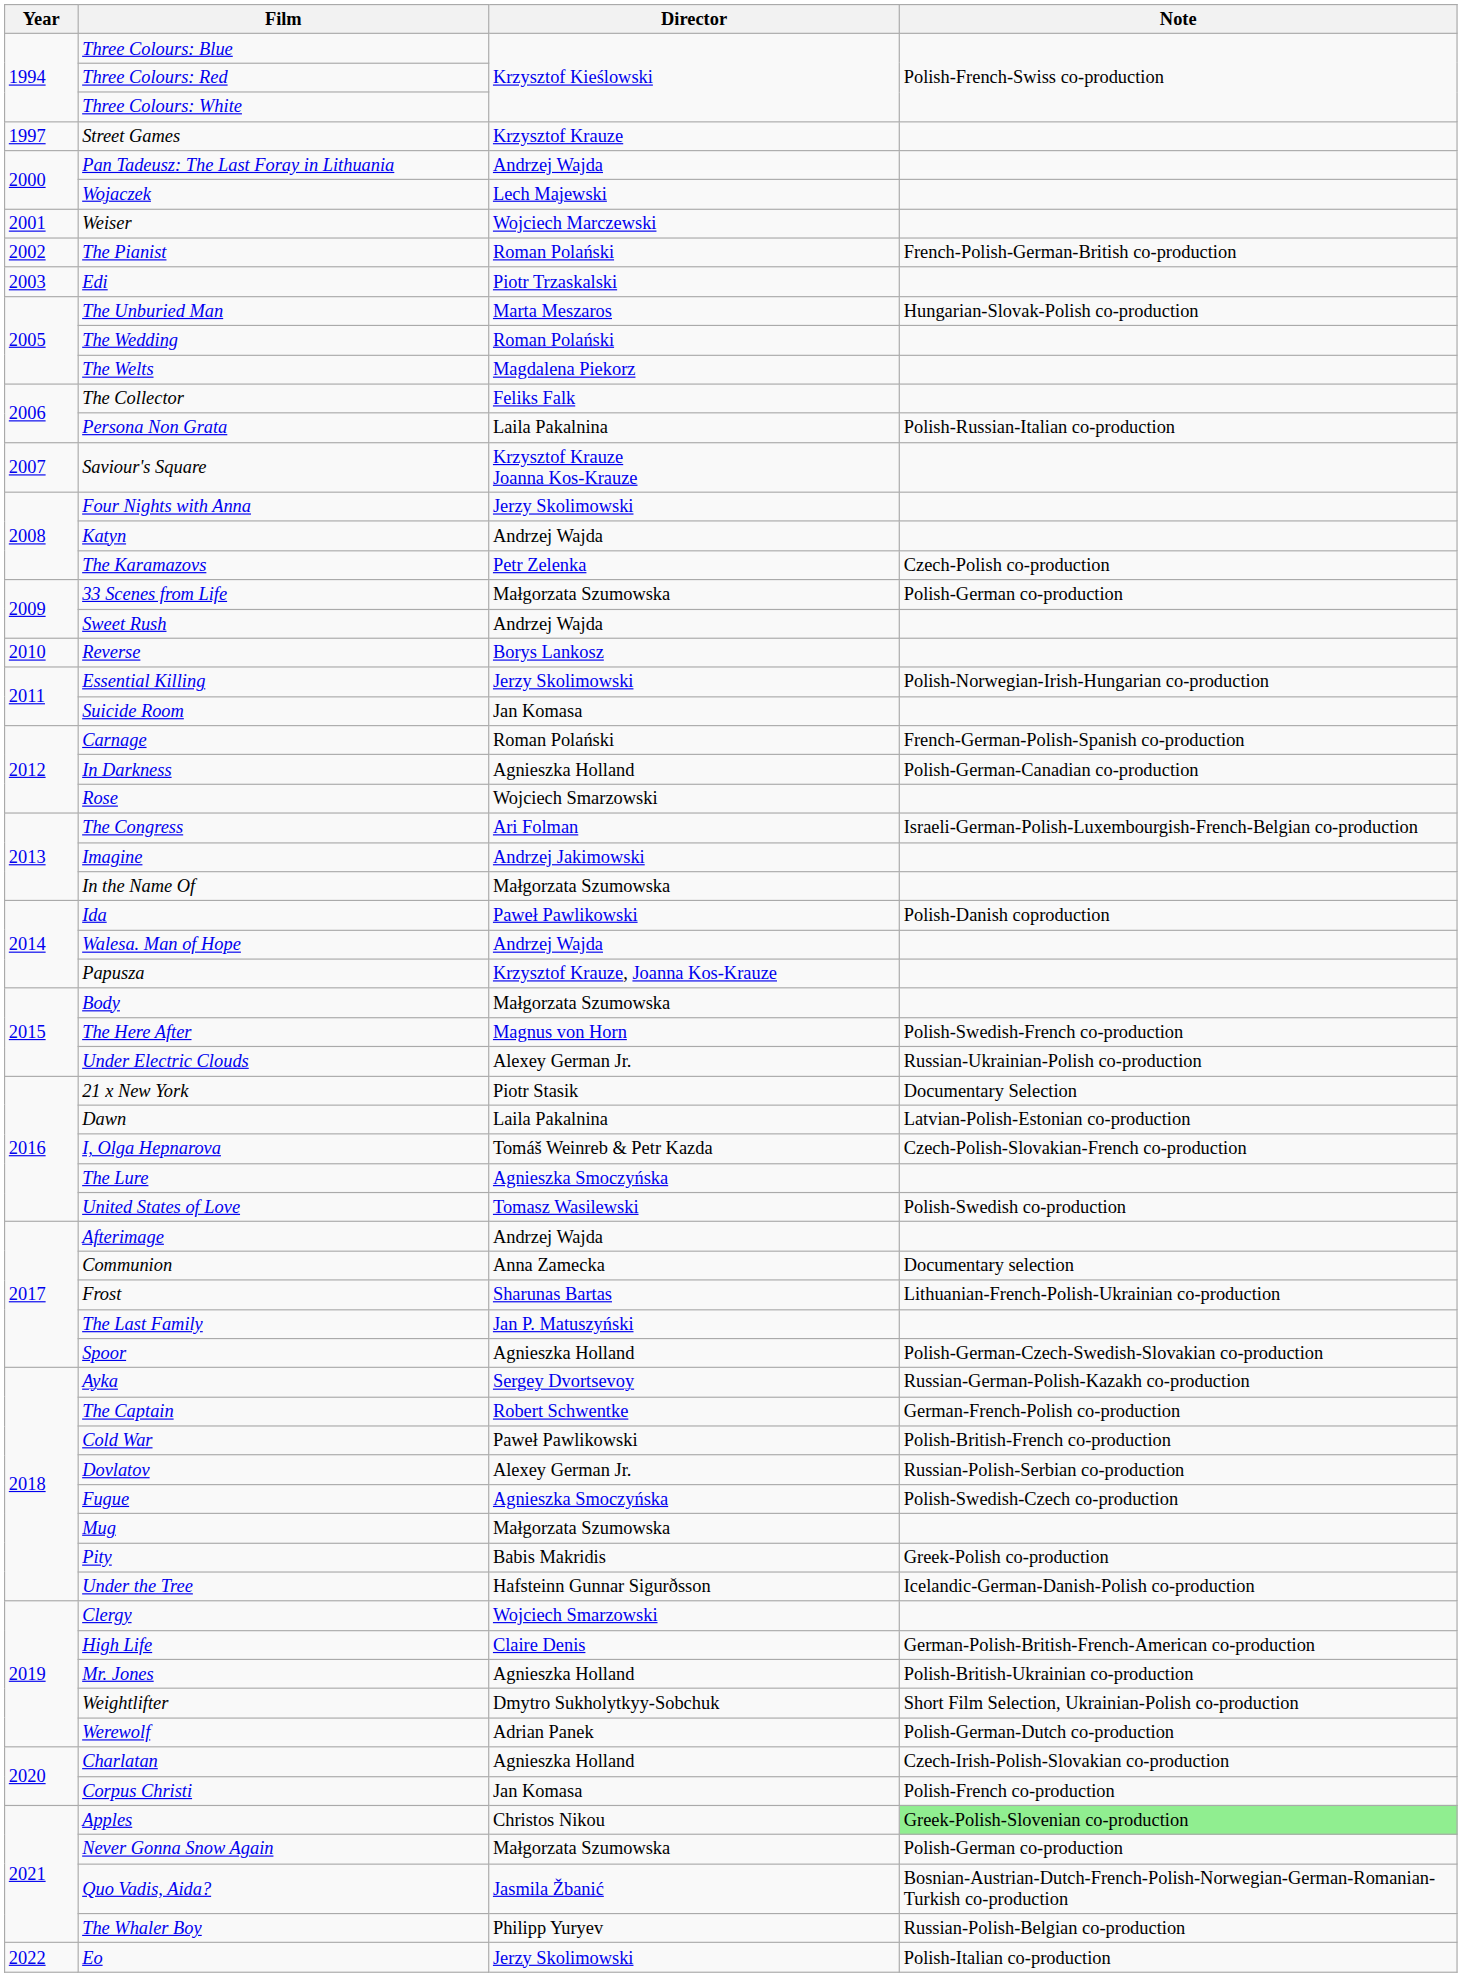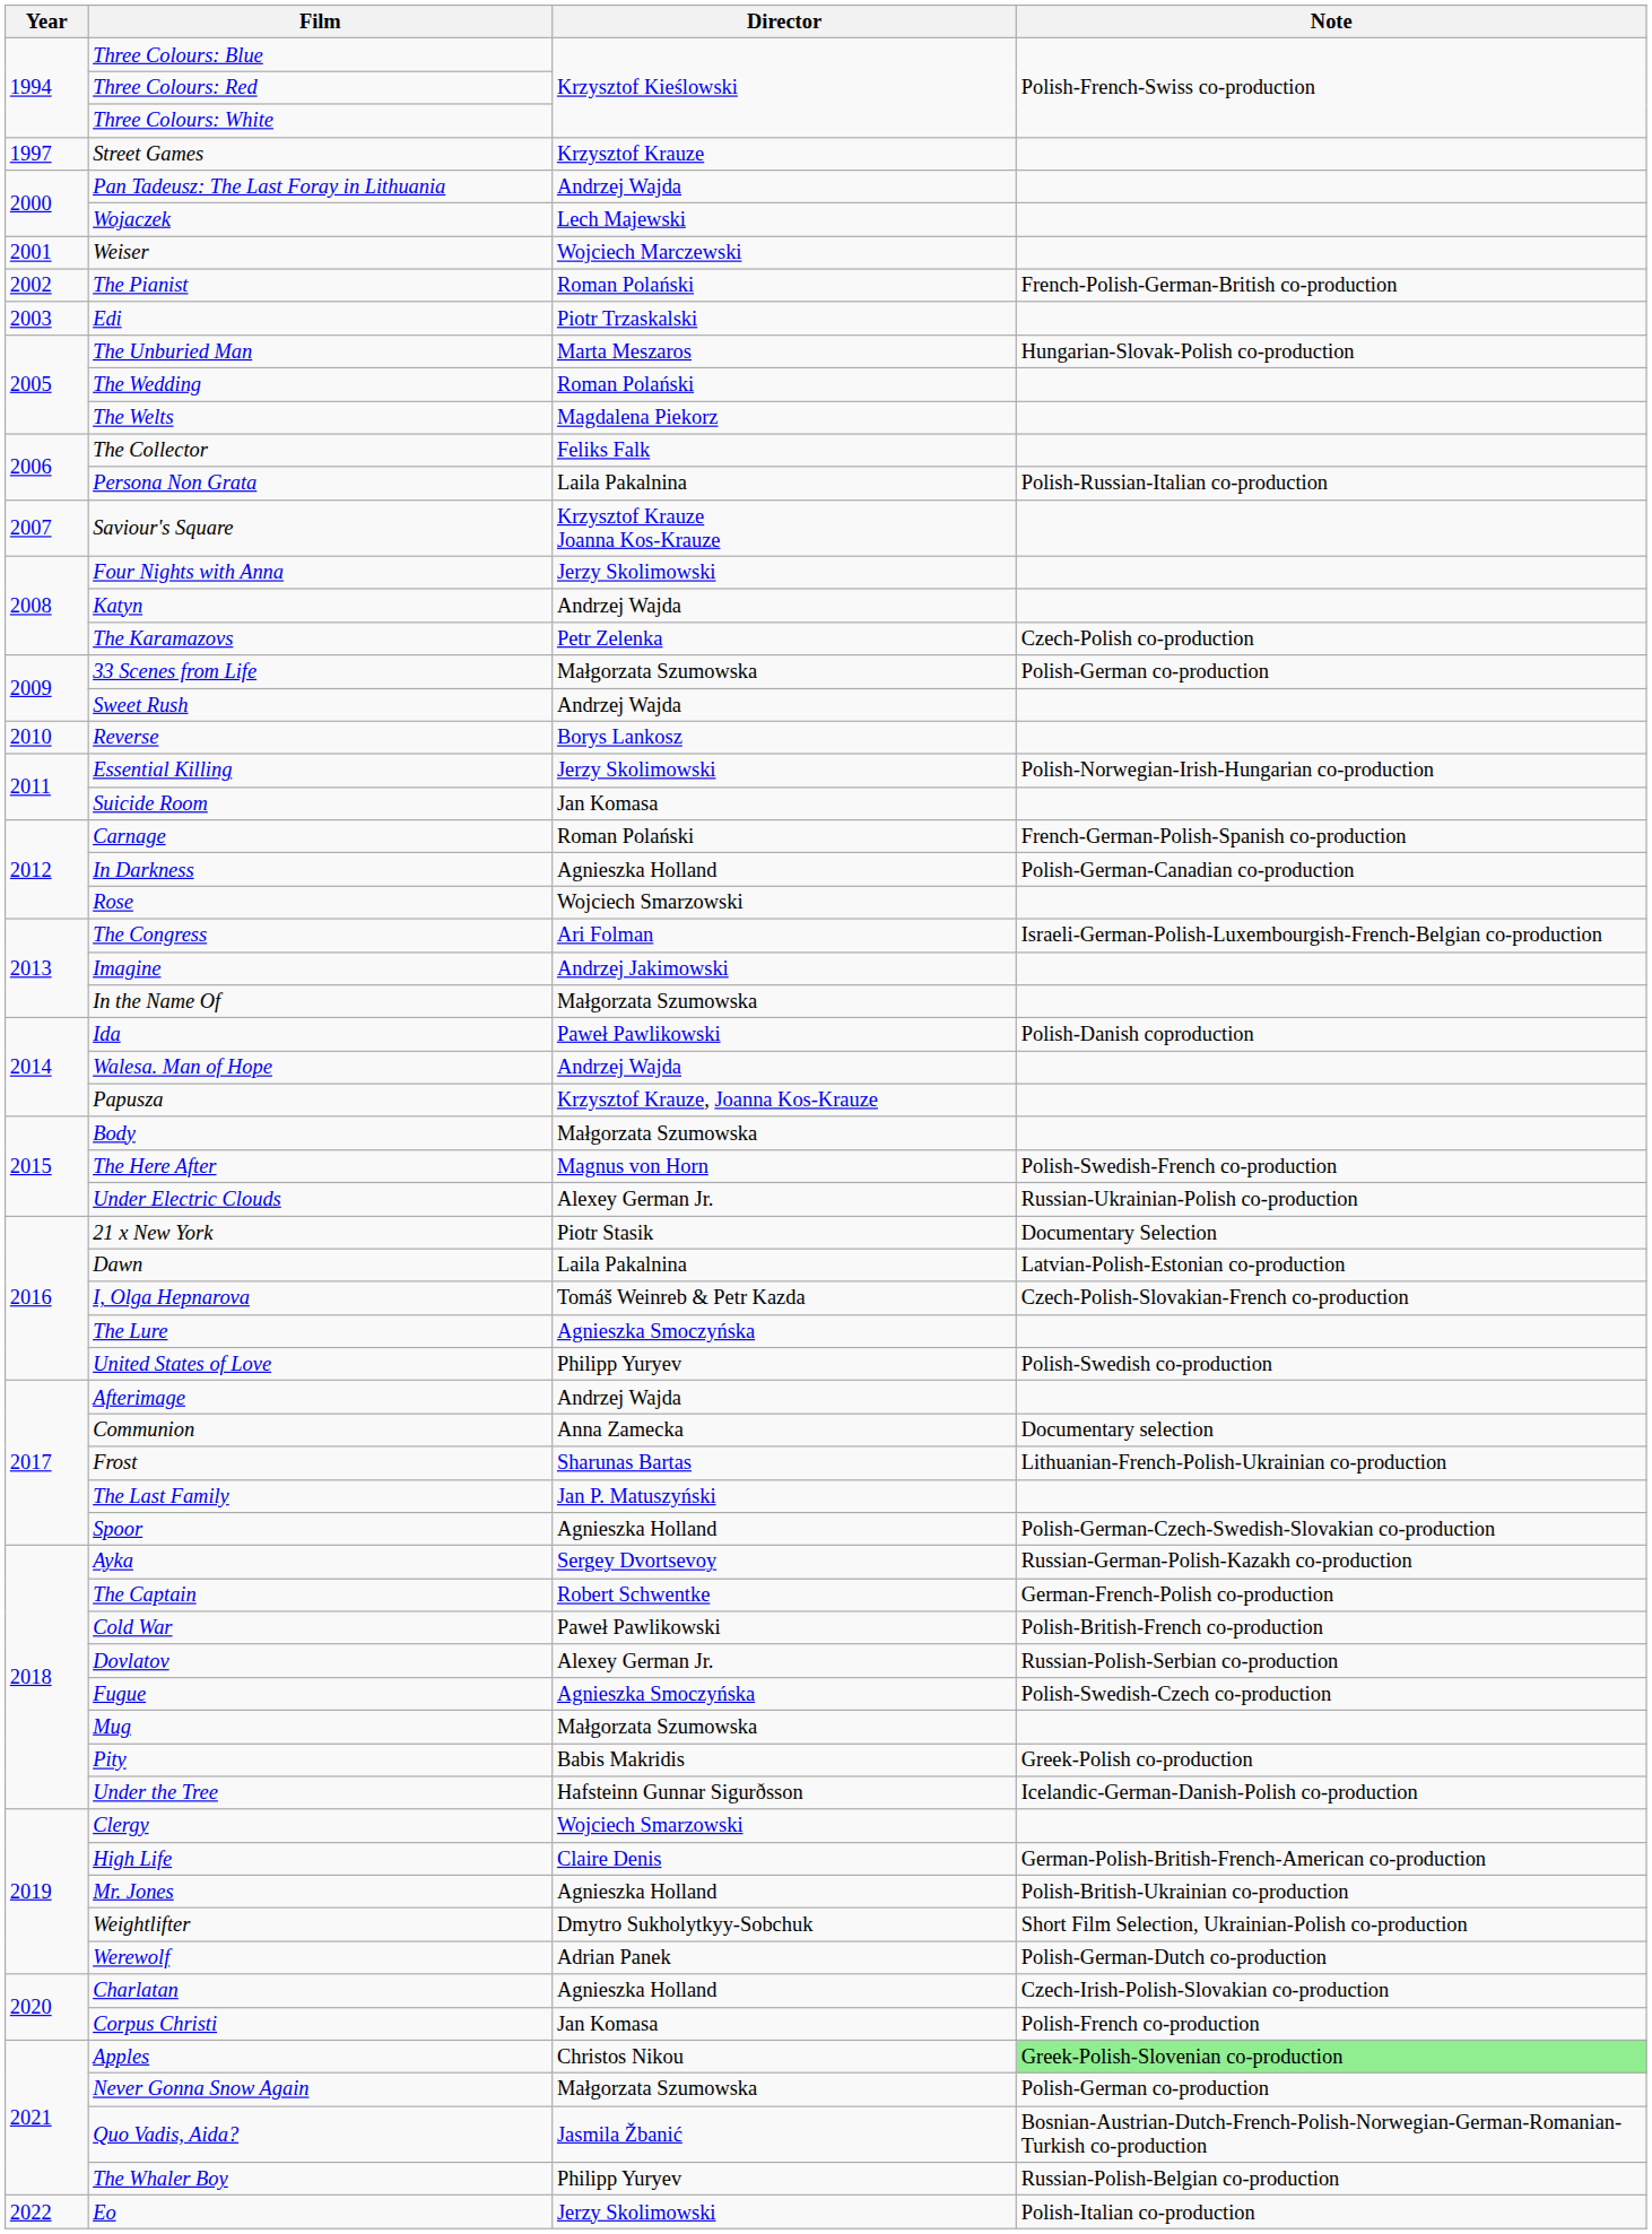United States of Love | Director: Tomasz Wasilewski -> Philipp Yuryev
